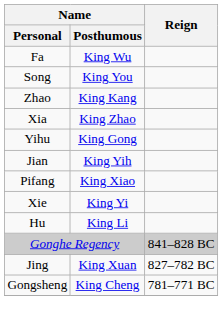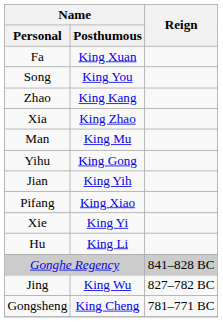Fa | Name / Posthumous: King Wu -> King Xuan
+ row: Man | King Mu
Jing | Name / Posthumous: King Xuan -> King Wu
